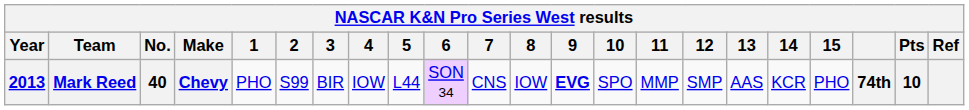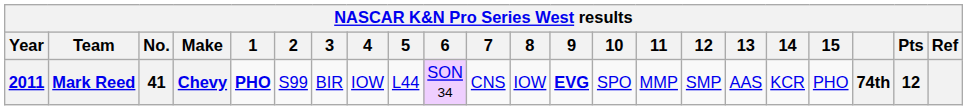Mark Reed | Year: 2013 -> 2011
Mark Reed | No.: 40 -> 41
Mark Reed | 1: normal -> bold
Mark Reed | Pts: 10 -> 12
